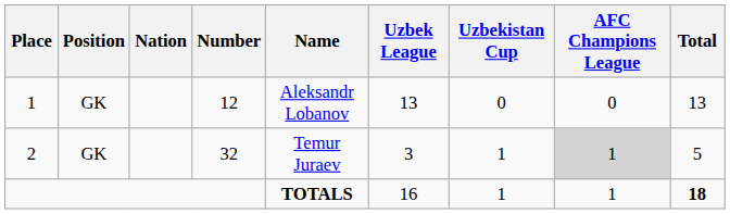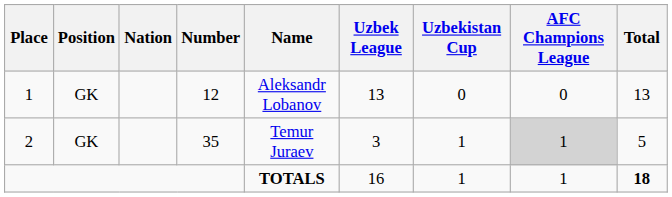2 | Number: 32 -> 35
